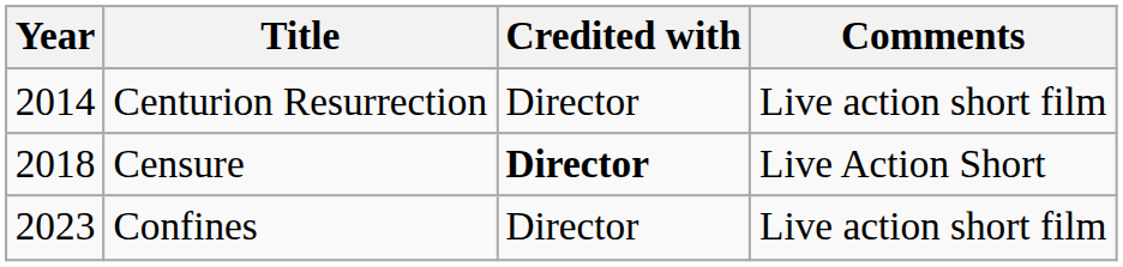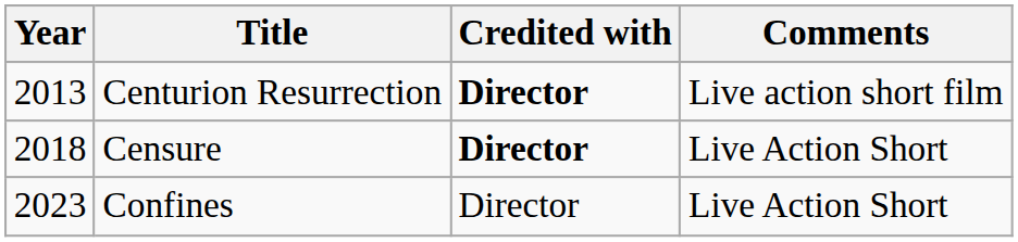Centurion Resurrection | Year: 2014 -> 2013
Centurion Resurrection | Credited with: normal -> bold
Confines | Comments: Live action short film -> Live Action Short
